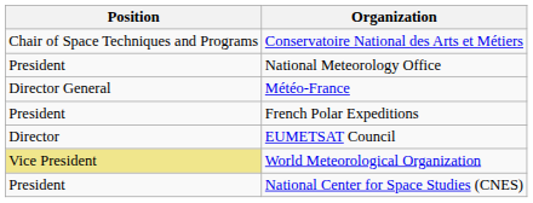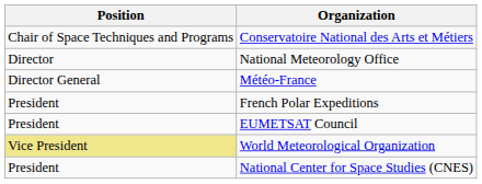National Meteorology Office | Position: President -> Director
EUMETSAT Council | Position: Director -> President
